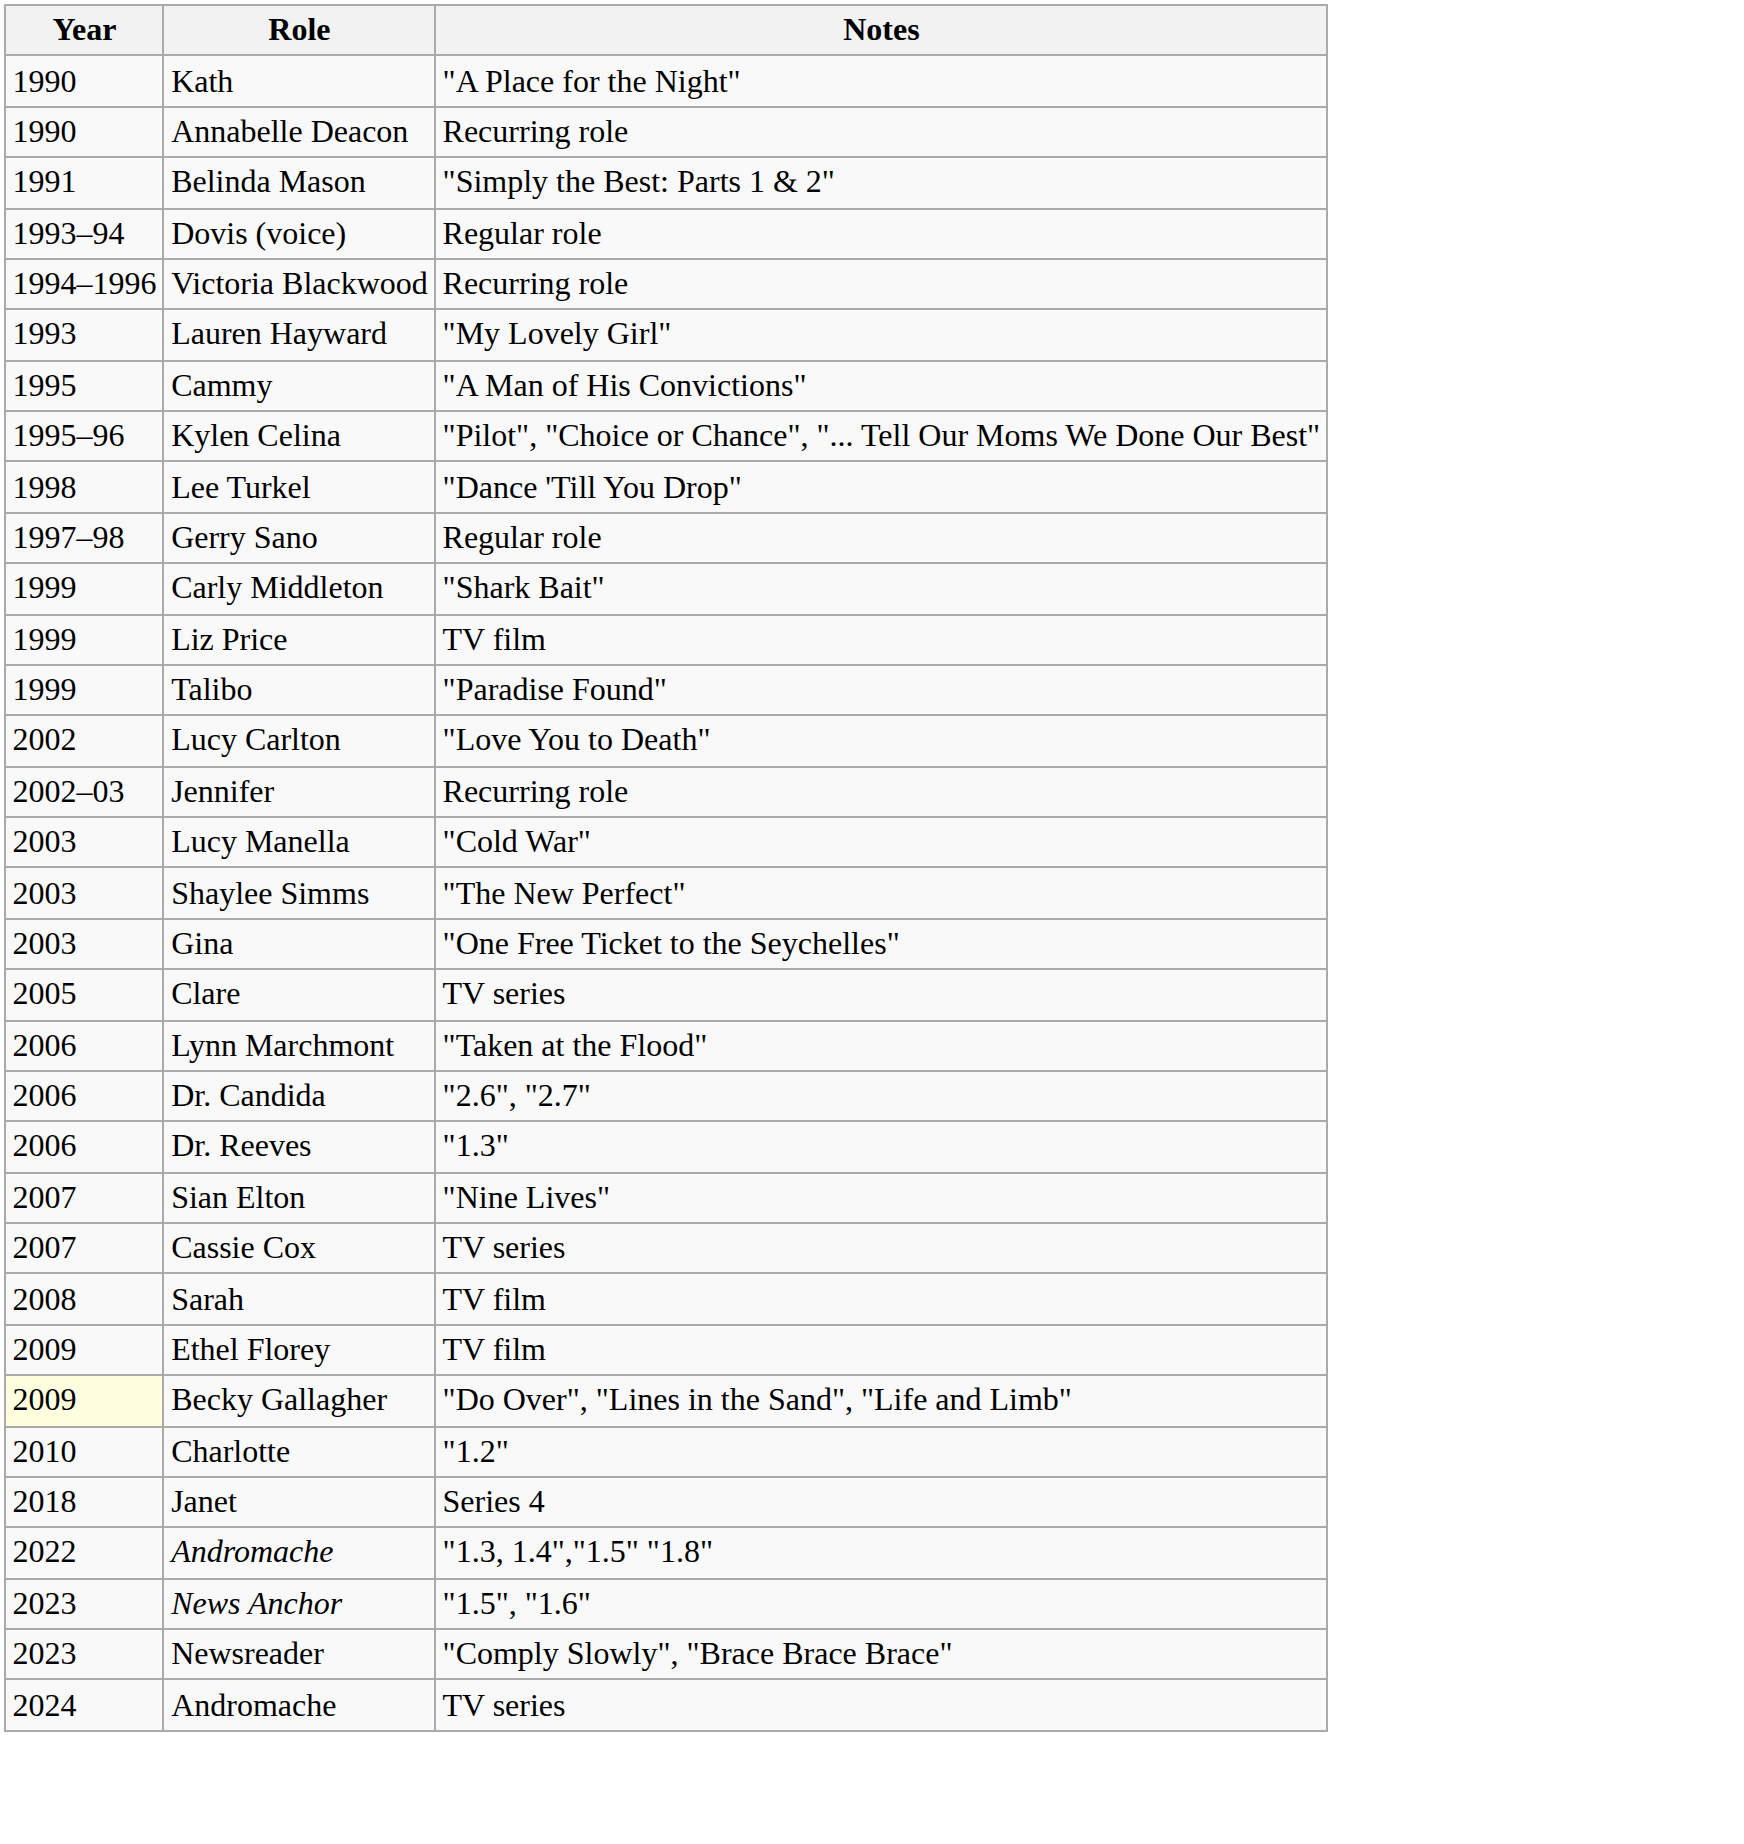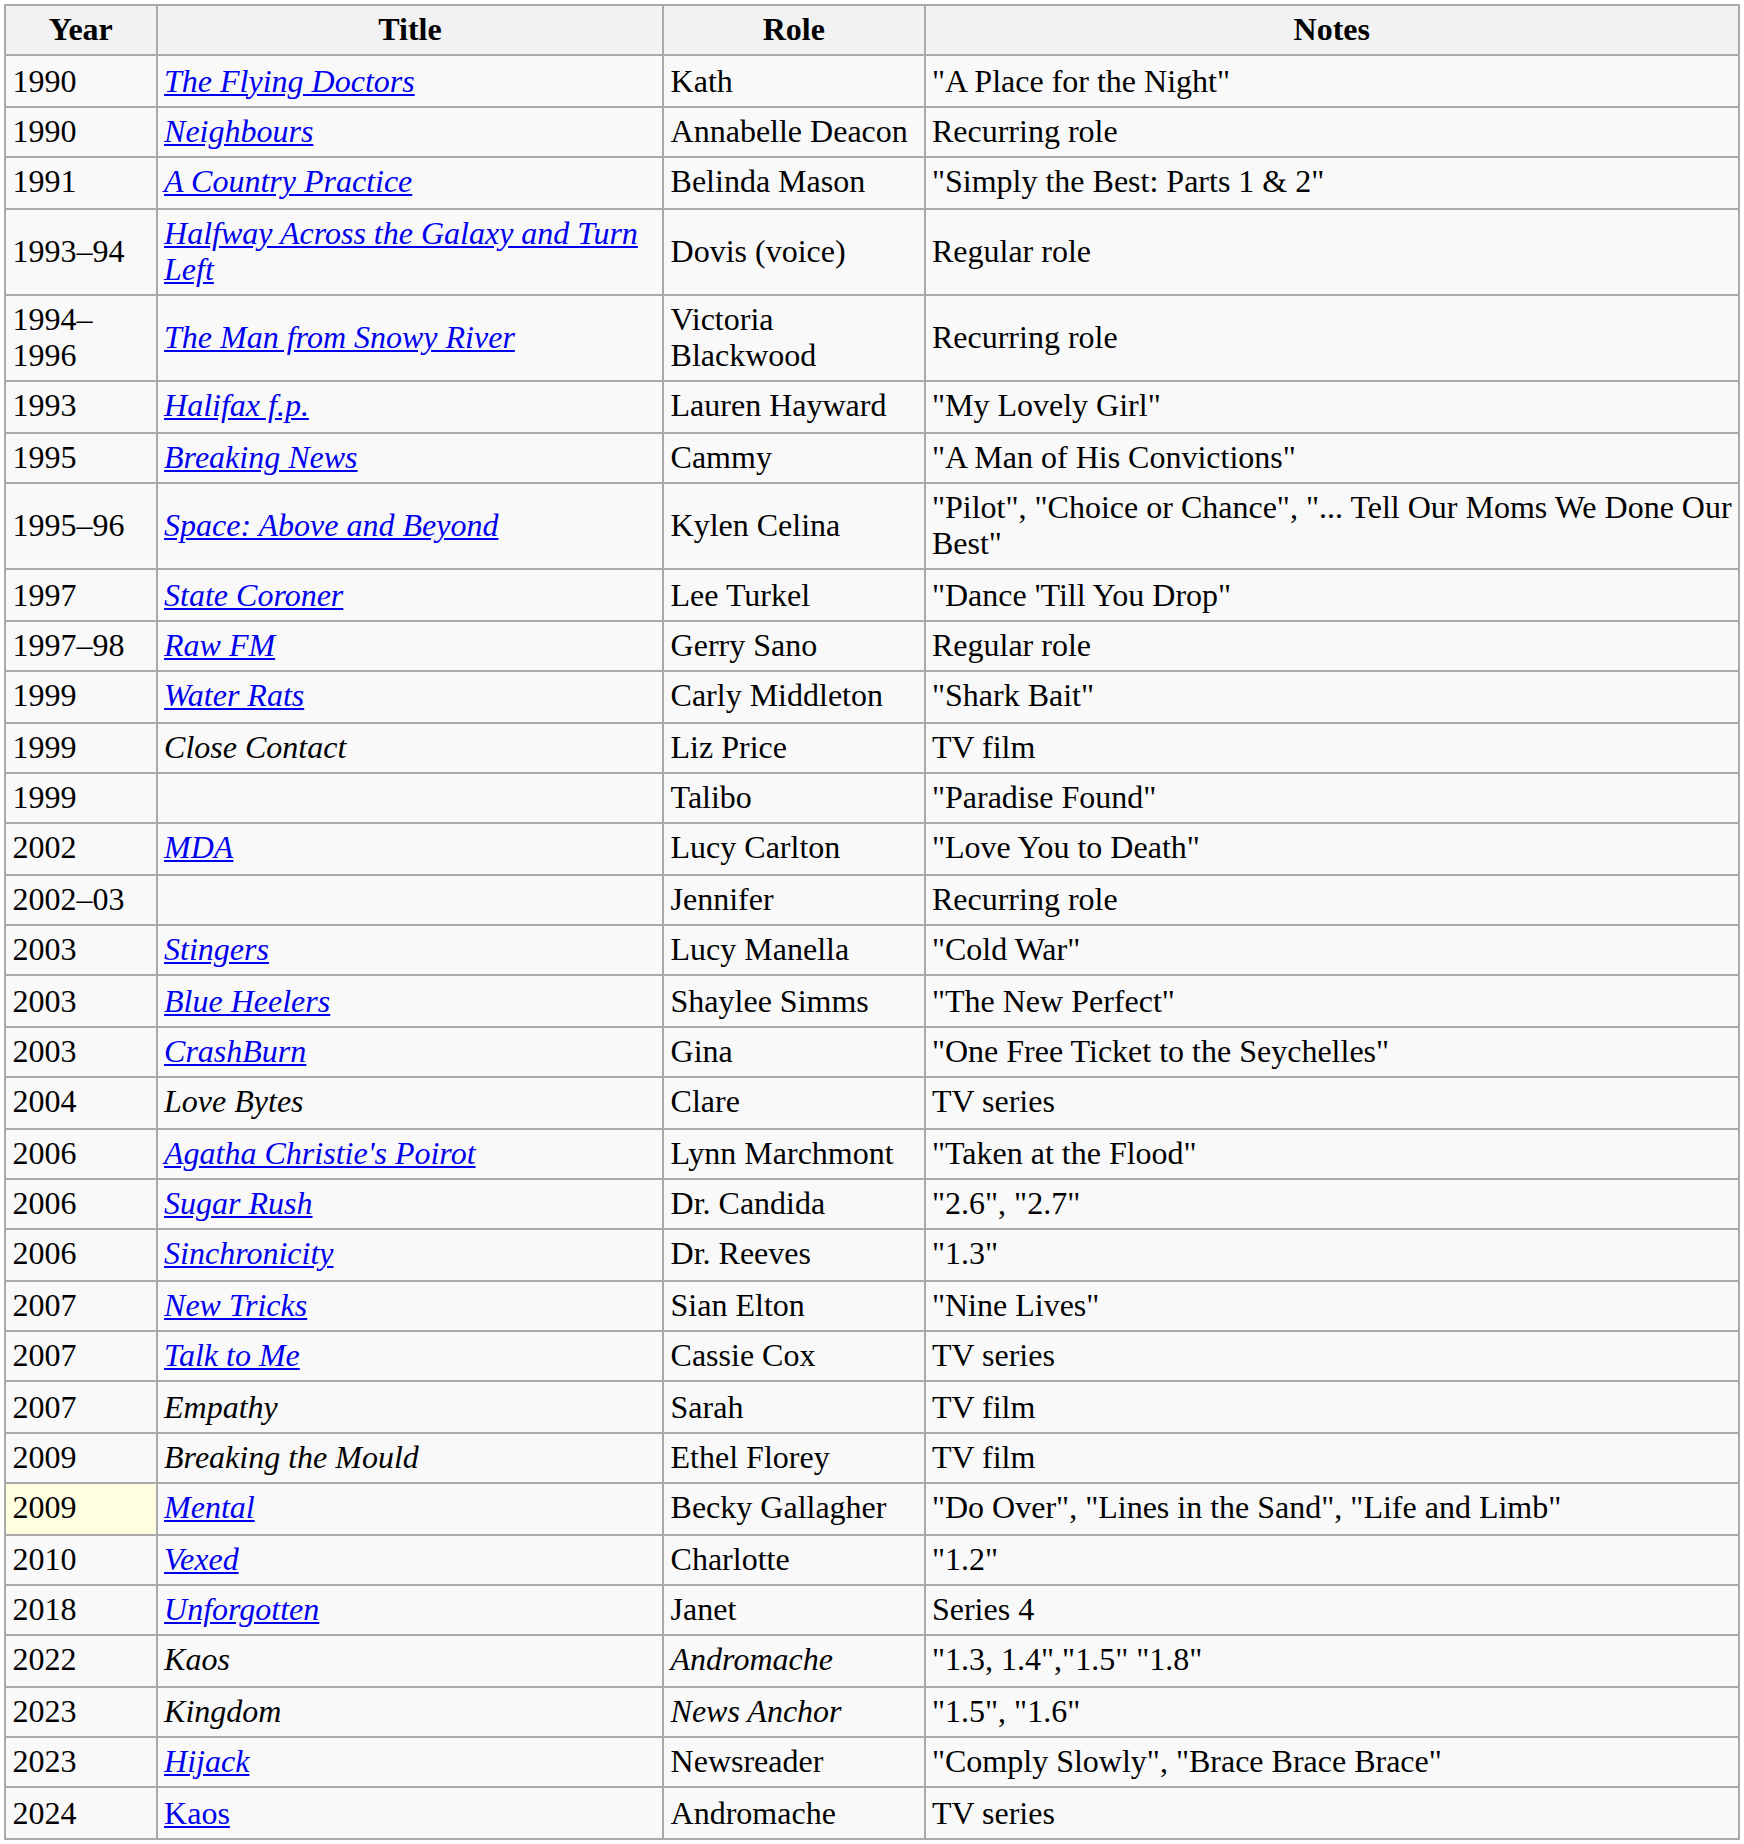+ column: Title | The Flying Doctors | Neighbours | A Country Practice | Halfway Across the Galaxy and Turn Left | The Man from Snowy River | Halifax f.p. | Breaking News | Space: Above and Beyond | State Coroner | Raw FM | Water Rats | Close Contact | MDA | Stingers | Blue Heelers | CrashBurn | Love Bytes | Agatha Christie's Poirot | Sugar Rush | Sinchronicity | New Tricks | Talk to Me | Empathy | Breaking the Mould | Mental | Vexed | Unforgotten | Kaos | Kingdom | Hijack | Kaos
Lee Turkel | Year: 1998 -> 1997
Clare | Year: 2005 -> 2004
Sarah | Year: 2008 -> 2007
